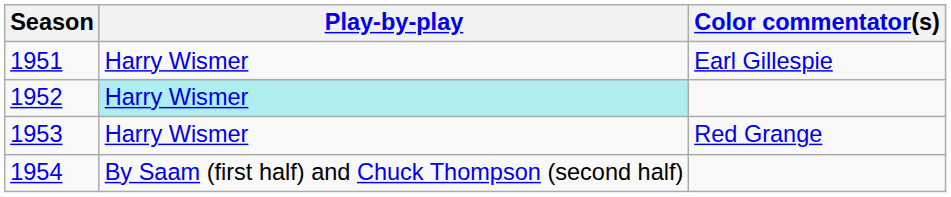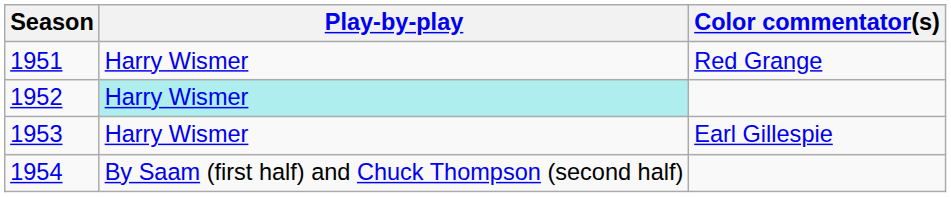1951 | Color commentator(s): Earl Gillespie -> Red Grange
1953 | Color commentator(s): Red Grange -> Earl Gillespie
